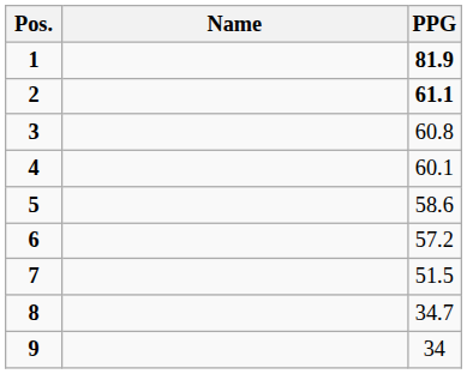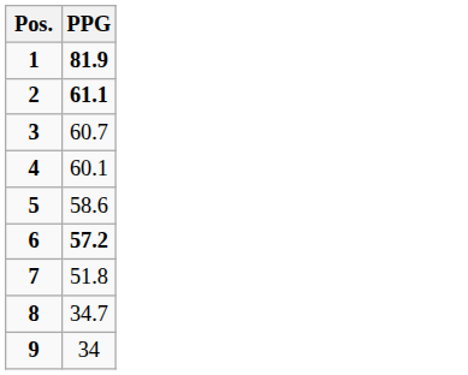- column: Name
3 | PPG: 60.8 -> 60.7
6 | PPG: normal -> bold
7 | PPG: 51.5 -> 51.8
